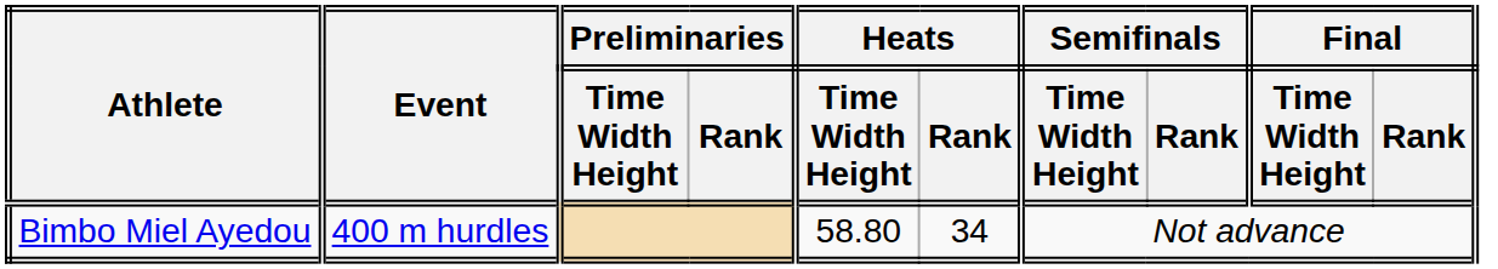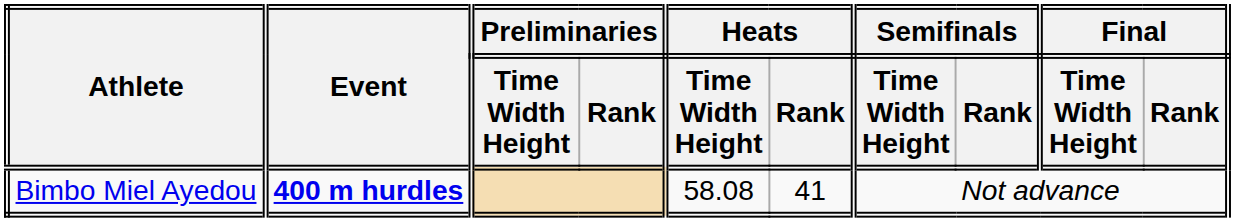Bimbo Miel Ayedou | Event: normal -> bold
Bimbo Miel Ayedou | Heats / Time Width Height: 58.80 -> 58.08
Bimbo Miel Ayedou | Heats / Rank: 34 -> 41
